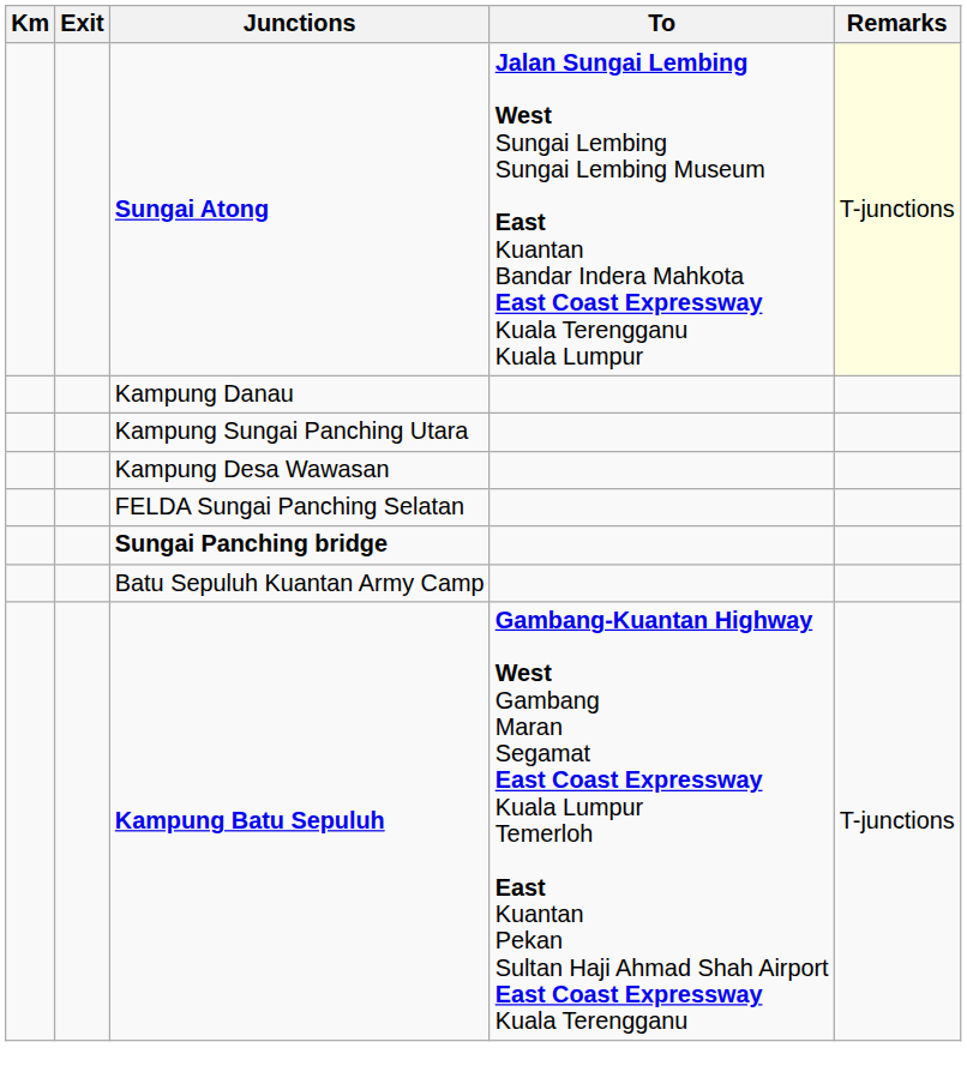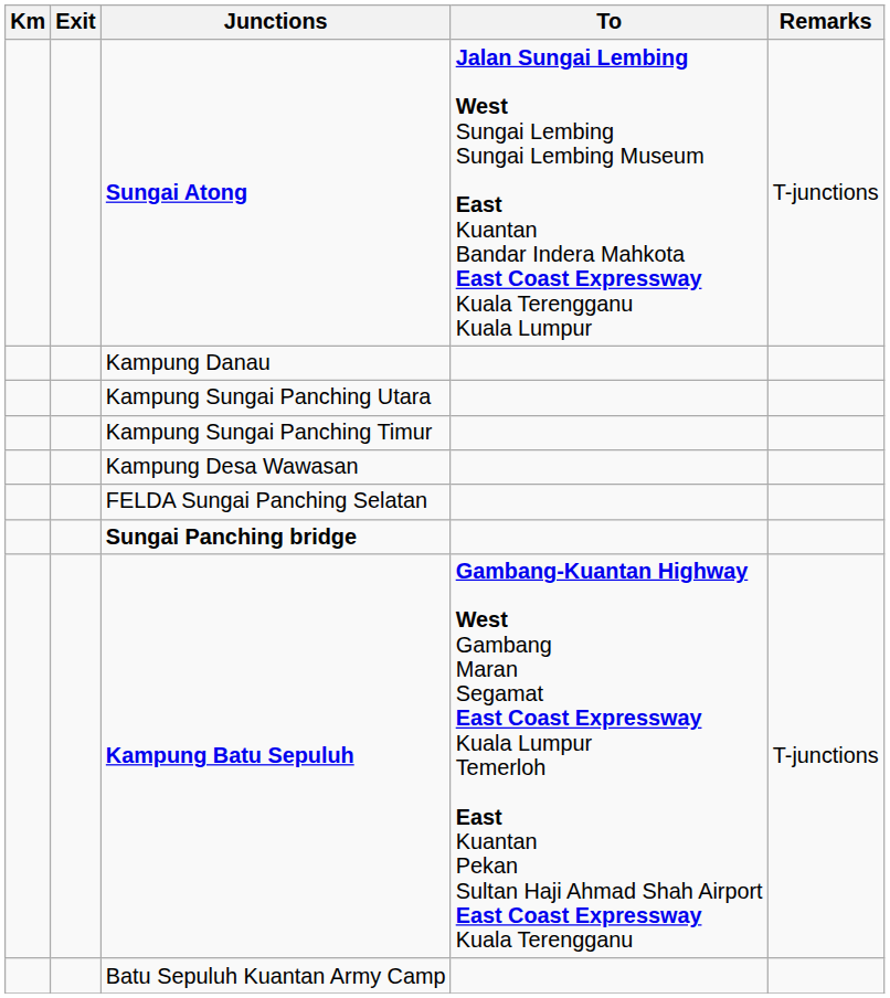Sungai Atong | Remarks: lightyellow background -> no background
+ row: Kampung Sungai Panching Timur
rows swapped: Batu Sepuluh Kuantan Army Camp <-> Kampung Batu Sepuluh
